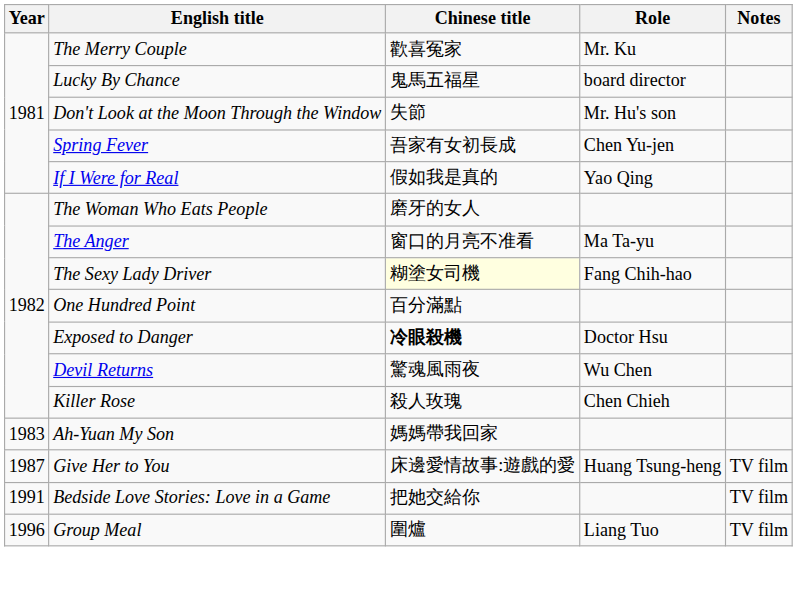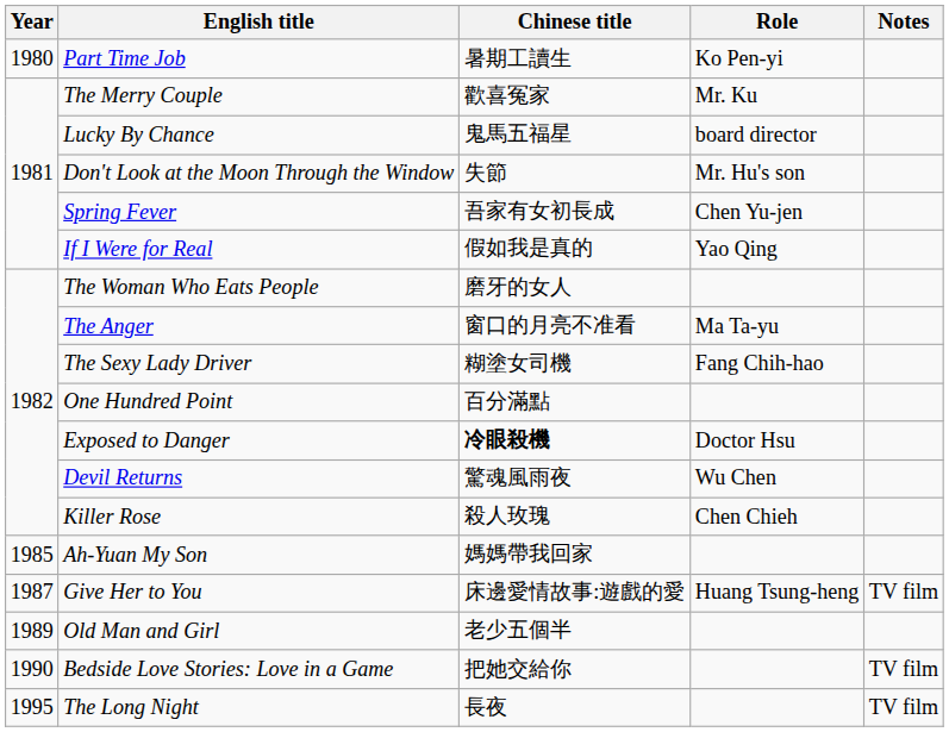+ row: 1980 | Part Time Job | 暑期工讀生 | Ko Pen-yi
The Sexy Lady Driver | Chinese title: lightyellow background -> no background
Ah-Yuan My Son | Year: 1983 -> 1985
+ row: 1989 | Old Man and Girl | 老少五個半
Bedside Love Stories: Love in a Game | Year: 1991 -> 1990
+ row: 1995 | The Long Night | 長夜 | TV film
- row: 1996 | Group Meal | 圍爐 | Liang Tuo | TV film
